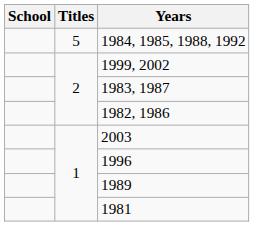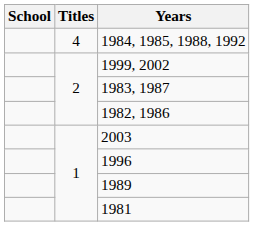1984, 1985, 1988, 1992 | Titles: 5 -> 4
